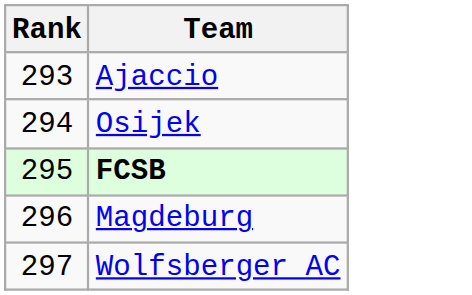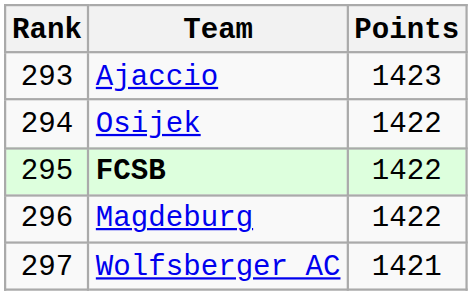+ column: Points | 1423 | 1422 | 1422 | 1422 | 1421
